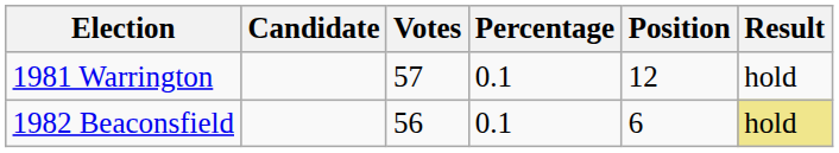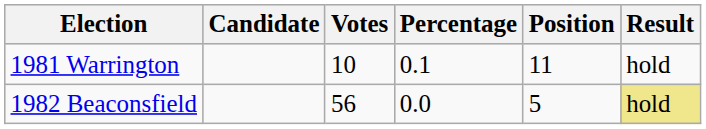1981 Warrington | Votes: 57 -> 10
1981 Warrington | Position: 12 -> 11
1982 Beaconsfield | Percentage: 0.1 -> 0.0
1982 Beaconsfield | Position: 6 -> 5
